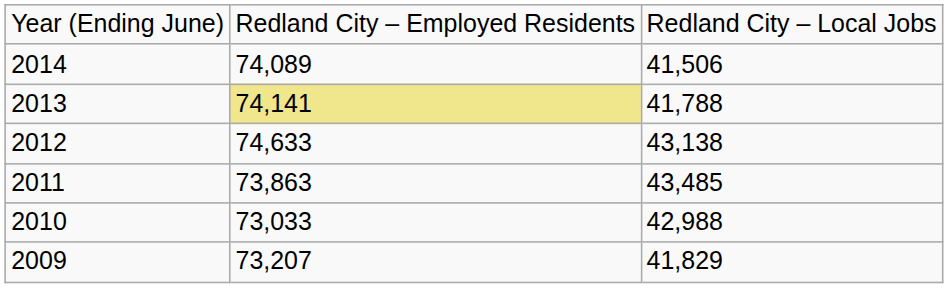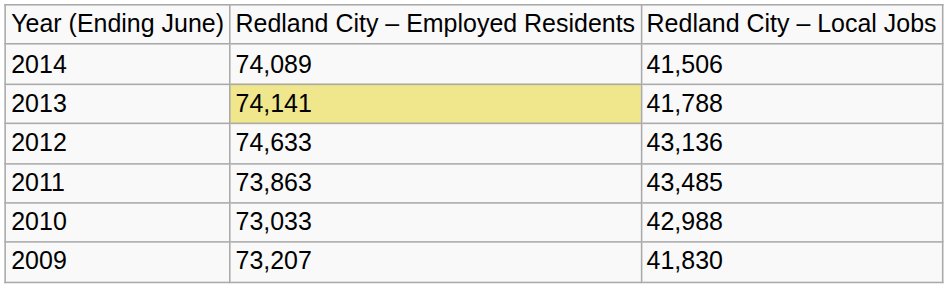2012 | column 3: 43,138 -> 43,136
2009 | column 3: 41,829 -> 41,830
